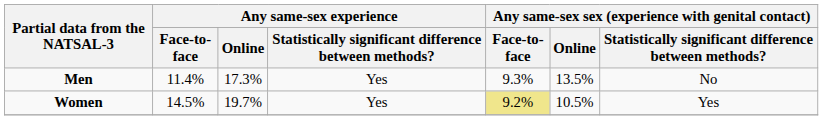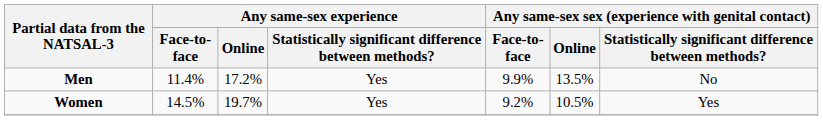Men | Any same-sex experience / Online: 17.3% -> 17.2%
Men | column 5: 9.3% -> 9.9%
Women | column 5: khaki background -> no background
